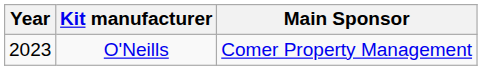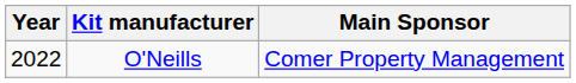O'Neills | Year: 2023 -> 2022
